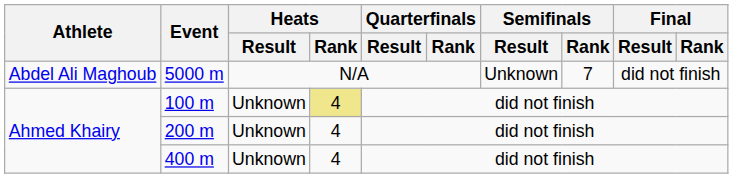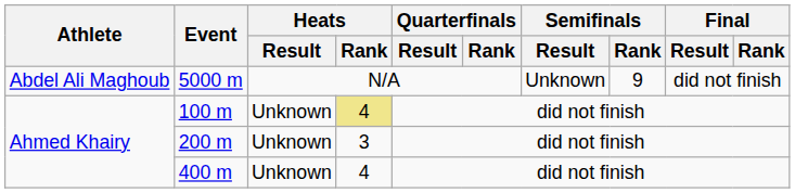5000 m | Semifinals / Rank: 7 -> 9
200 m | Heats / Rank: 4 -> 3
